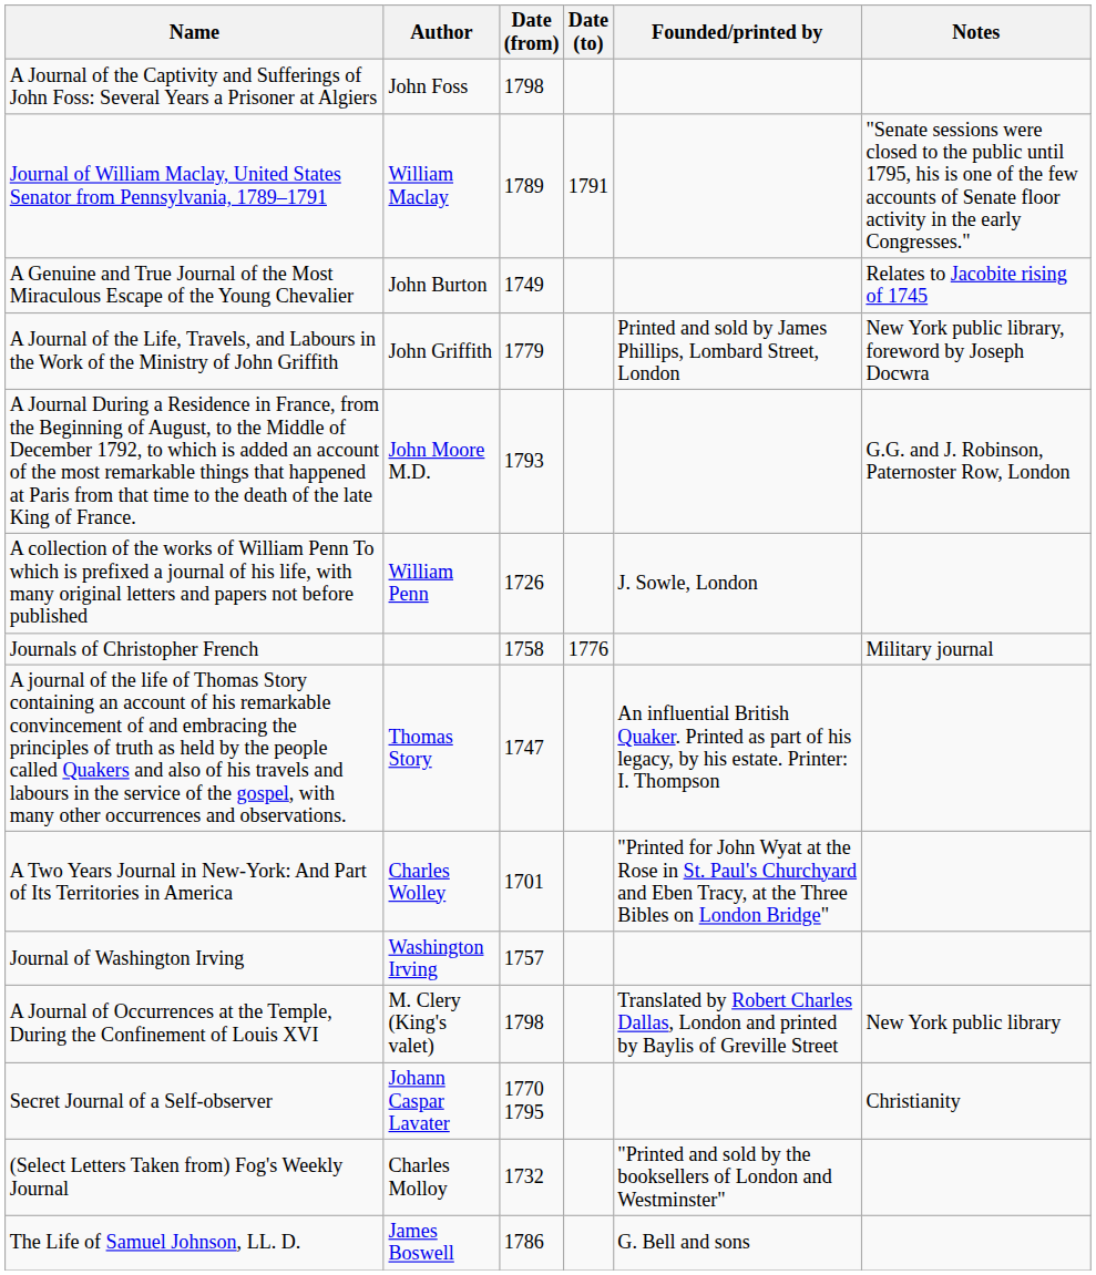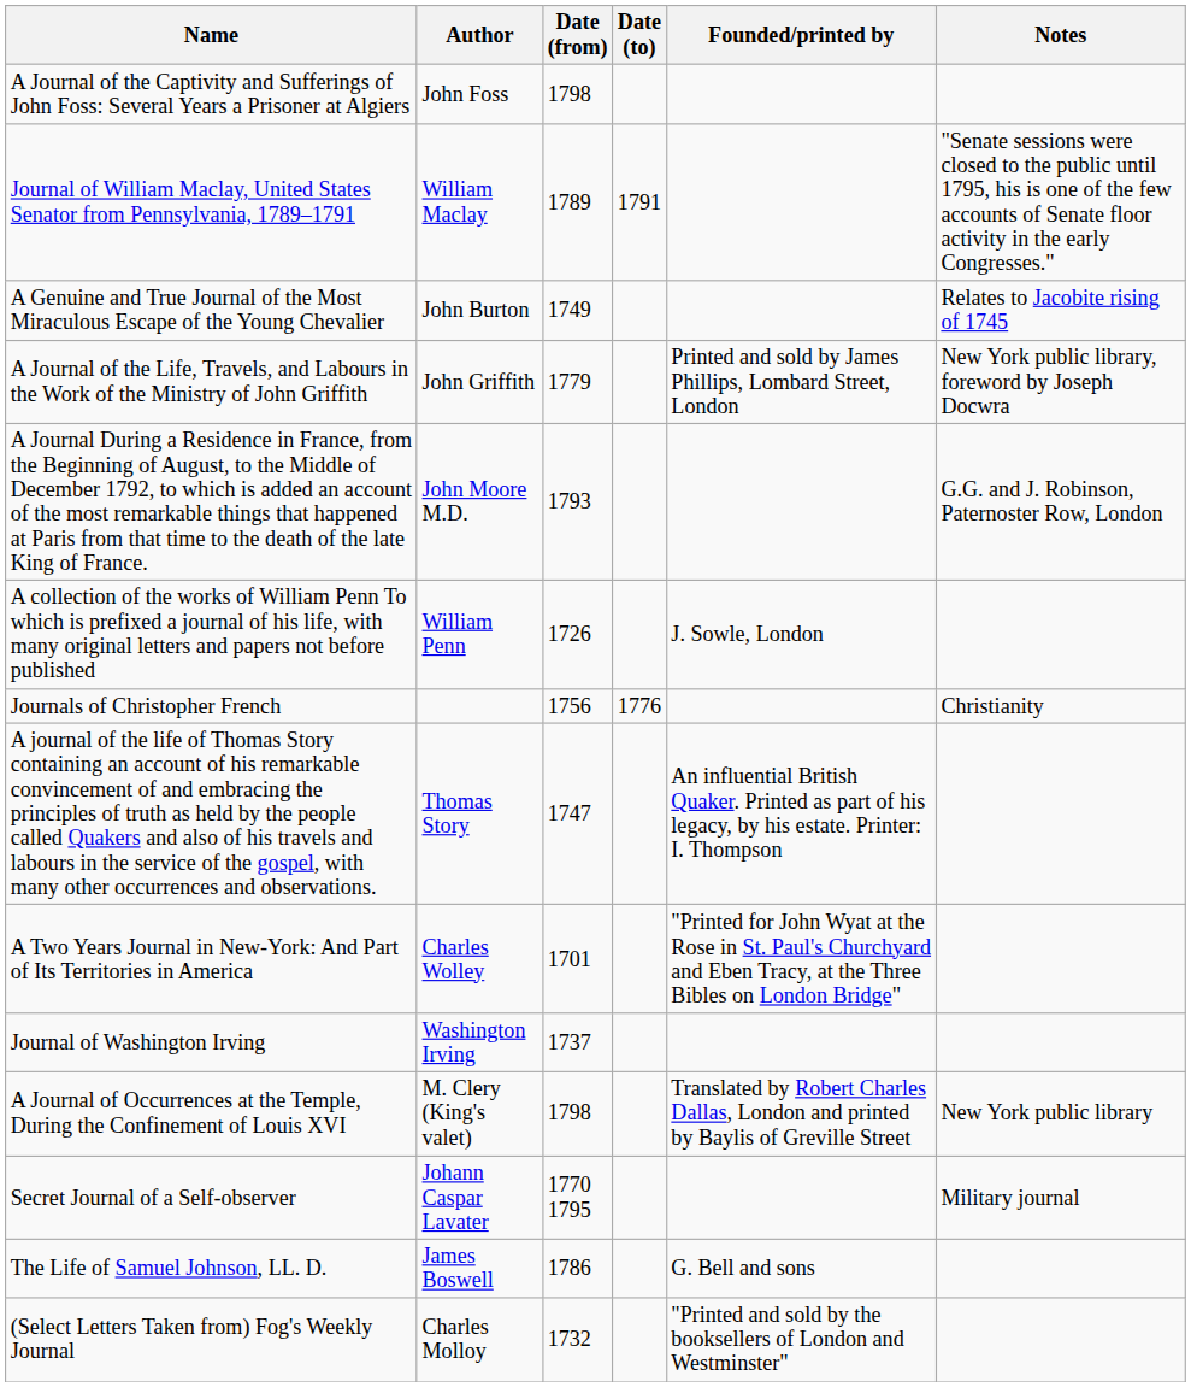Journals of Christopher French | Date (from): 1758 -> 1756
Journals of Christopher French | Notes: Military journal -> Christianity
Journal of Washington Irving | Date (from): 1757 -> 1737
Secret Journal of a Self-observer | Notes: Christianity -> Military journal
rows swapped: The Life of Samuel Johnson, LL. D. <-> (Select Letters Taken from) Fog's Weekly Journal
